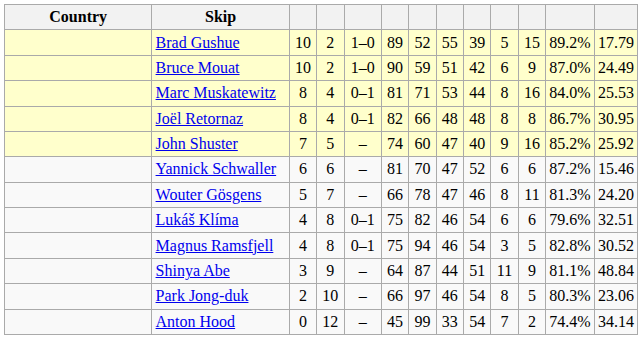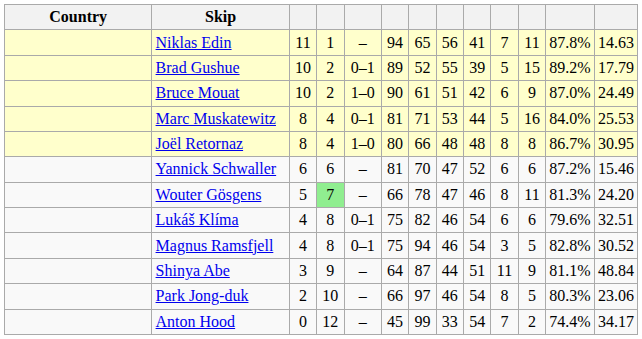+ row: Niklas Edin | 11 | 1 | – | 94 | 65 | 56 | 41 | 7 | 11 | 87.8% | 14.63
Brad Gushue | column 5: 1–0 -> 0–1
Bruce Mouat | column 7: 59 -> 61
Marc Muskatewitz | column 10: 8 -> 5
Joël Retornaz | column 5: 0–1 -> 1–0
Joël Retornaz | column 6: 82 -> 80
- row: John Shuster | 7 | 5 | – | 74 | 60 | 47 | 40 | 9 | 16 | 85.2% | 25.92
Wouter Gösgens | column 4: no background -> lightgreen background
Anton Hood | column 13: 34.14 -> 34.17
